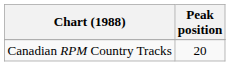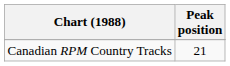Canadian RPM Country Tracks | Peak position: 20 -> 21
